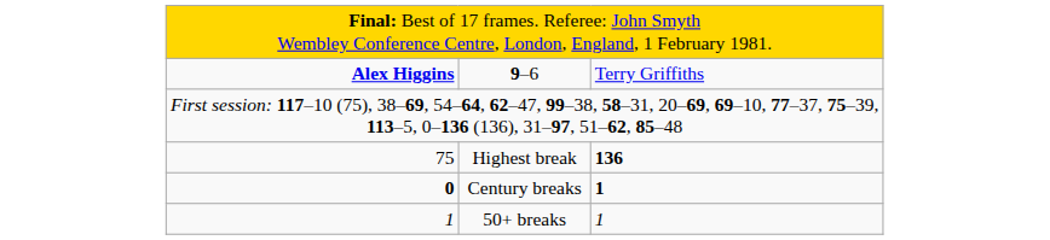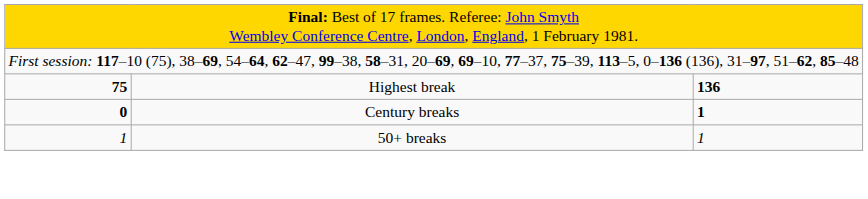- row: Alex Higgins | 9–6 | Terry Griffiths
Highest break | column 1: normal -> bold
